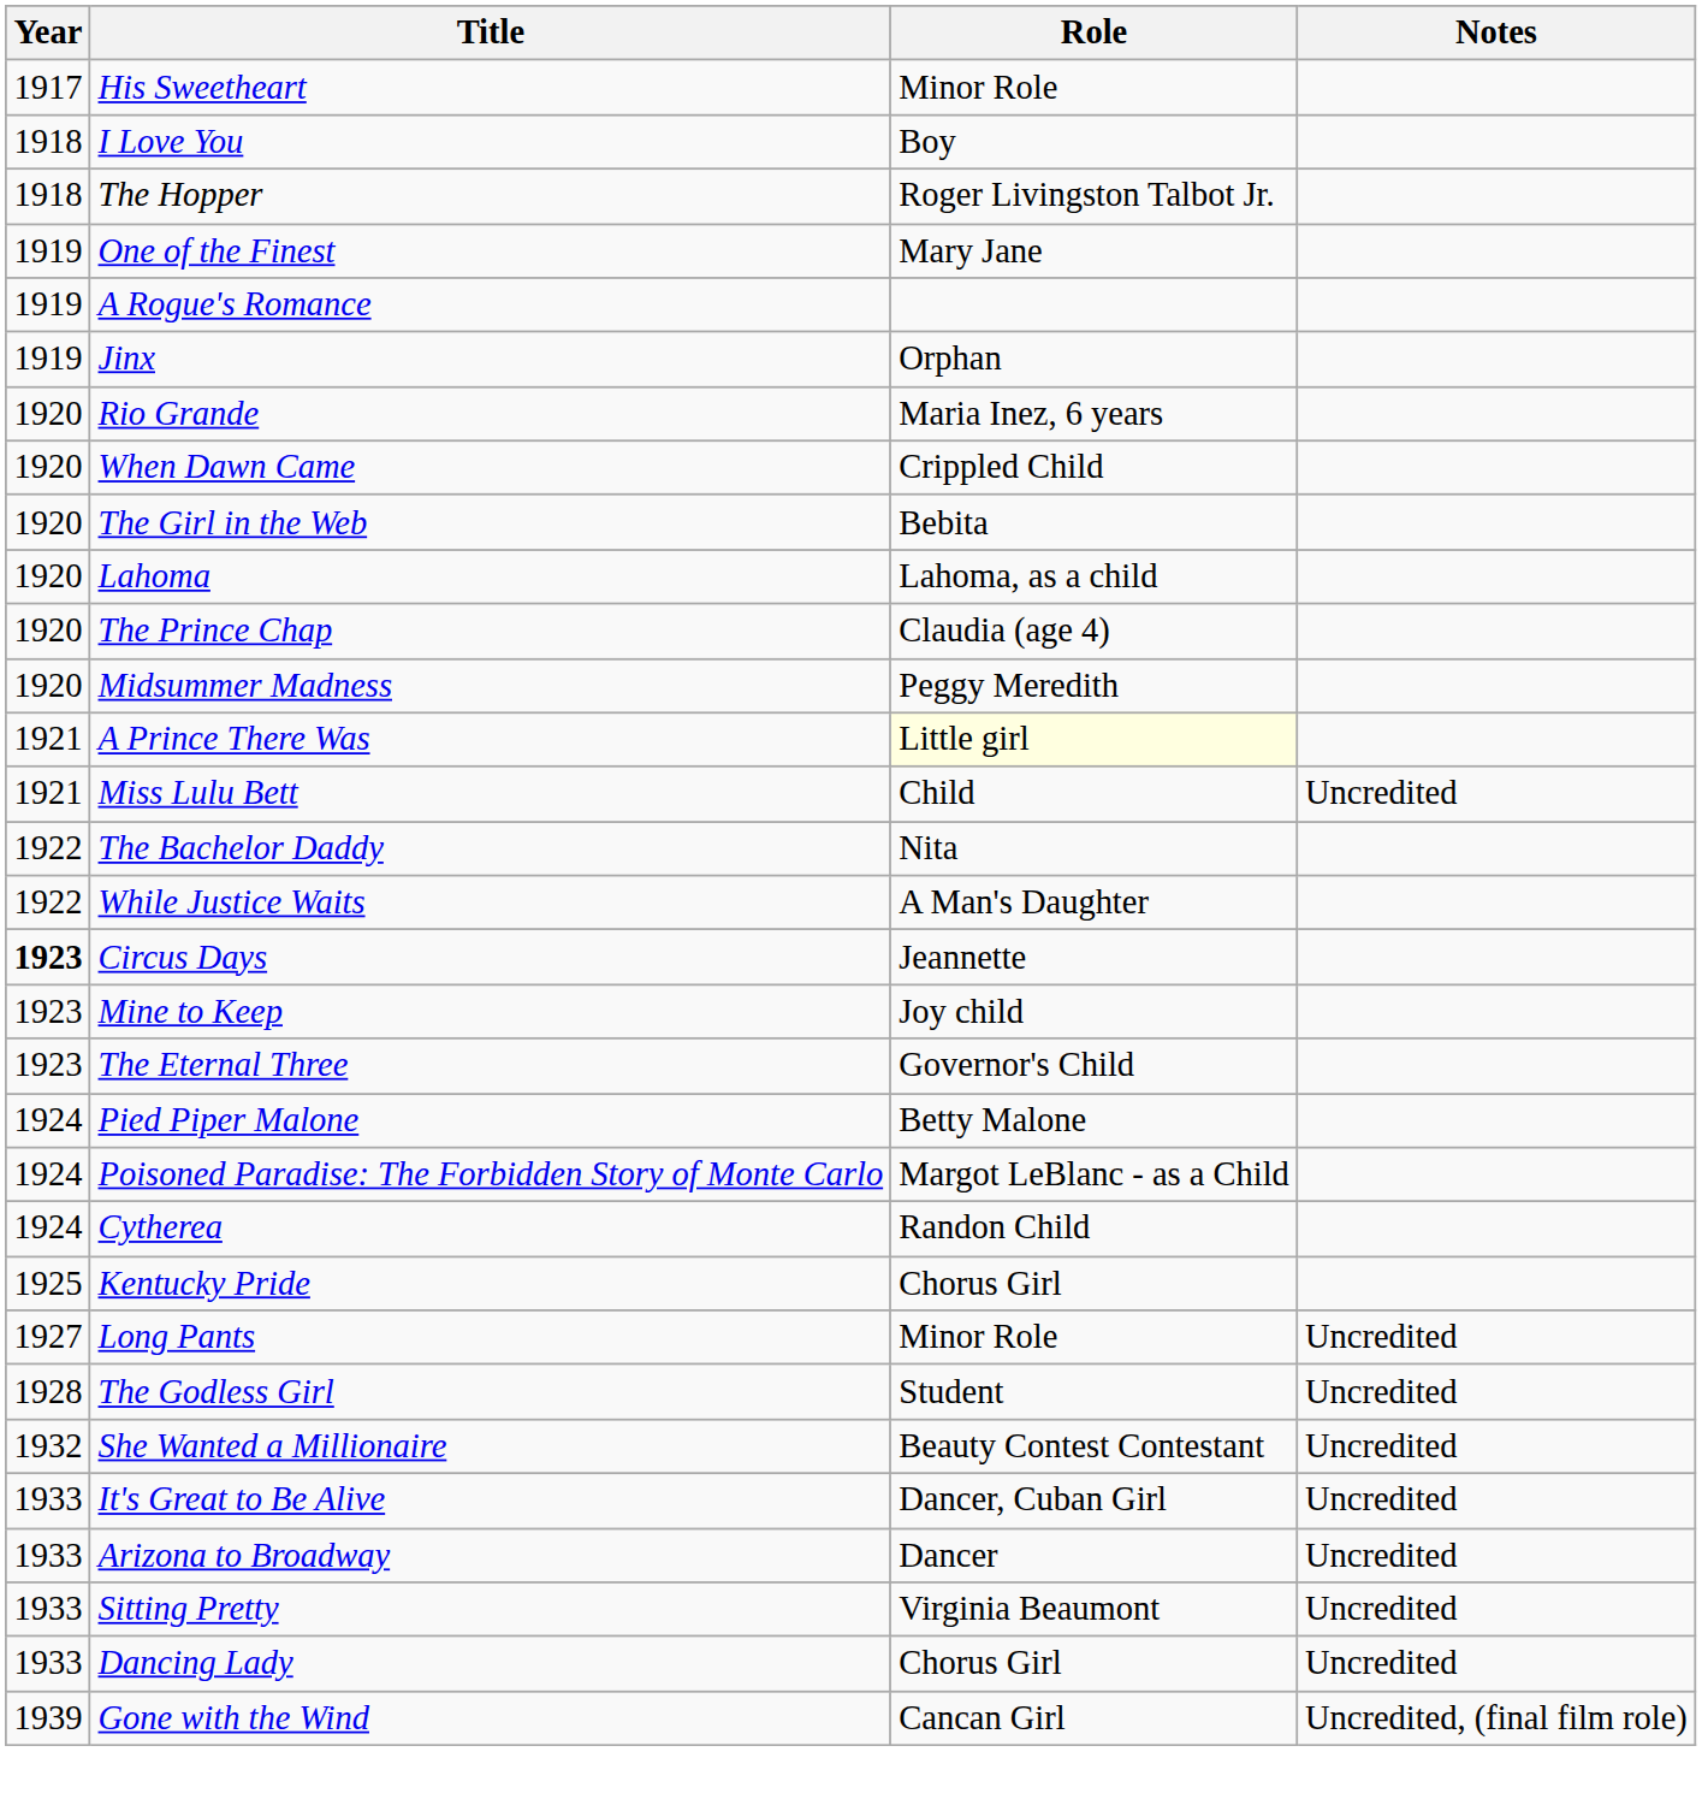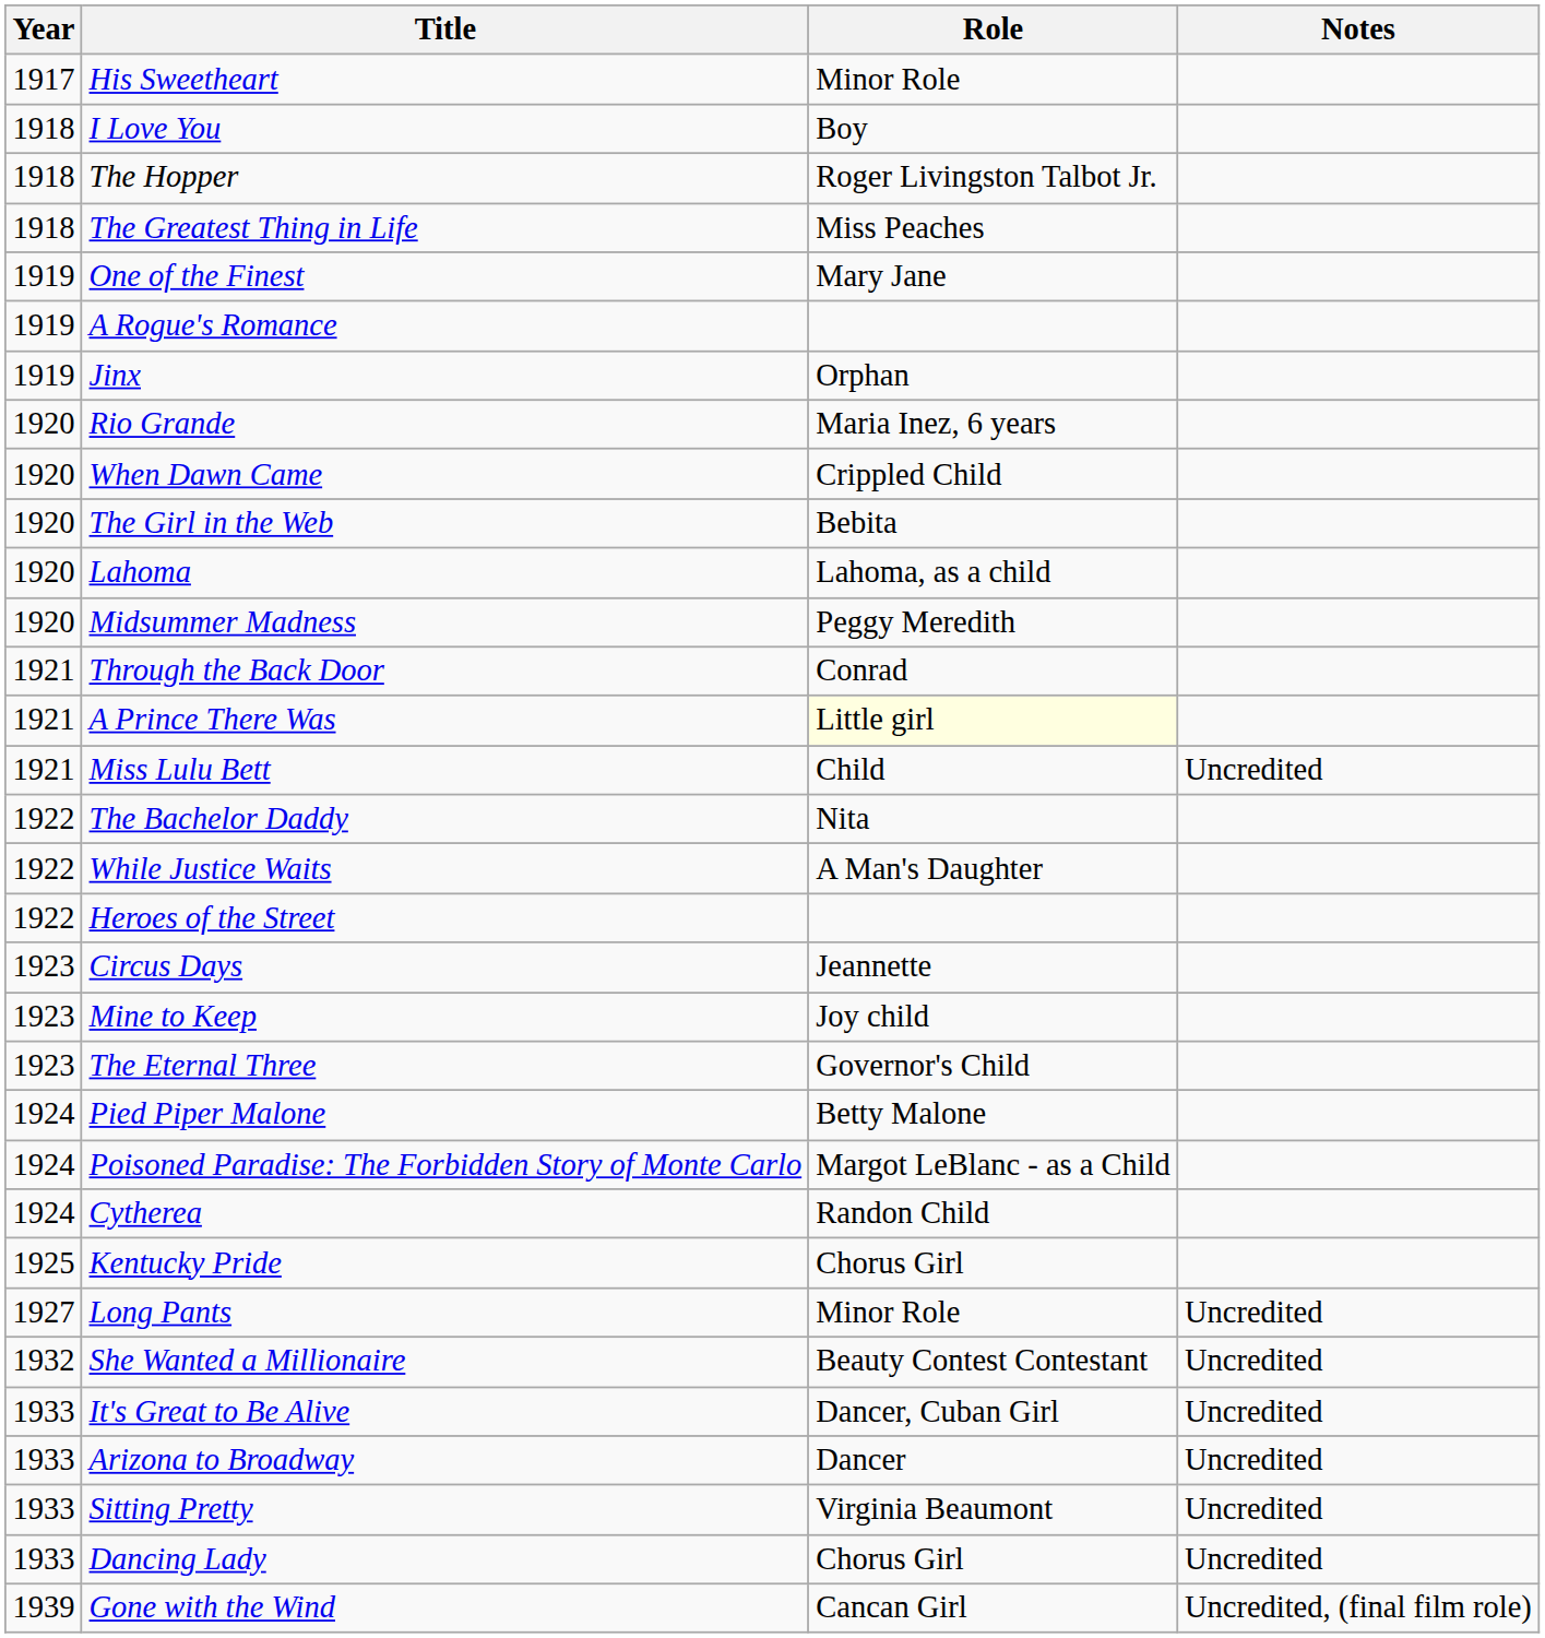+ row: 1918 | The Greatest Thing in Life | Miss Peaches
- row: 1920 | The Prince Chap | Claudia (age 4)
+ row: 1921 | Through the Back Door | Conrad
+ row: 1922 | Heroes of the Street
Circus Days | Year: bold -> normal
- row: 1928 | The Godless Girl | Student | Uncredited
